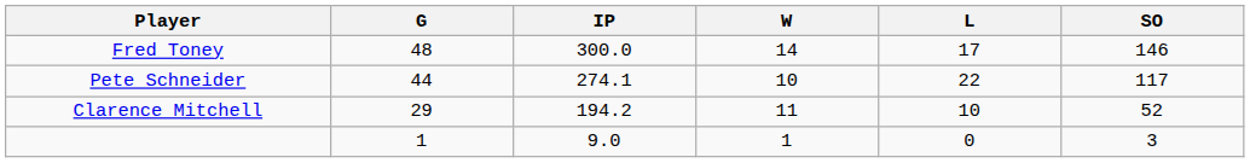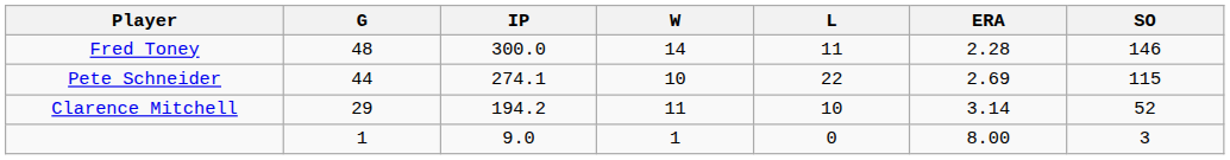+ column: ERA | 2.28 | 2.69 | 3.14 | 8.00
Fred Toney | L: 17 -> 11
Pete Schneider | SO: 117 -> 115
